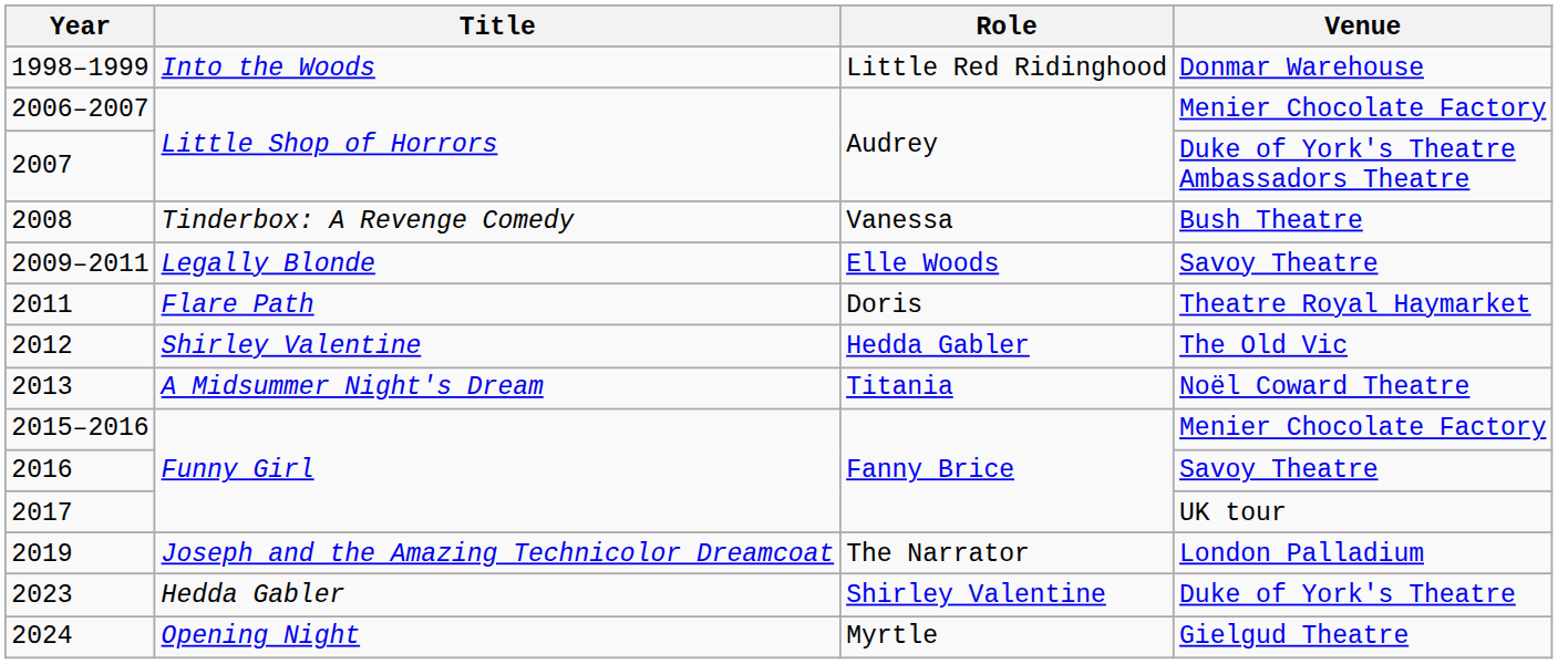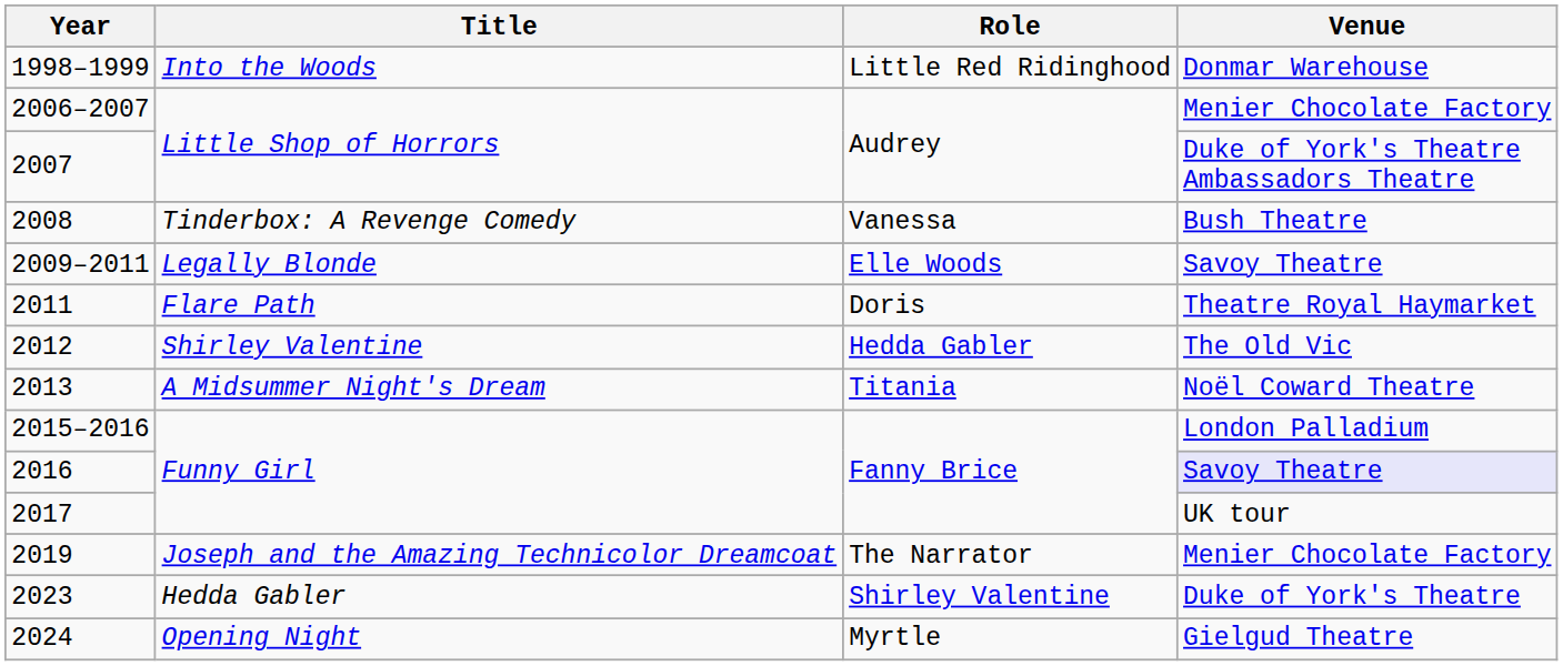2015–2016 | Venue: Menier Chocolate Factory -> London Palladium
2016 | Venue: no background -> lavender background
2019 | Venue: London Palladium -> Menier Chocolate Factory
